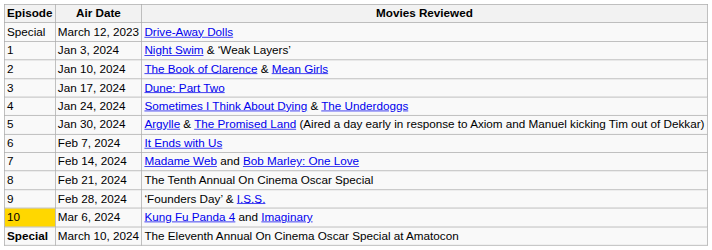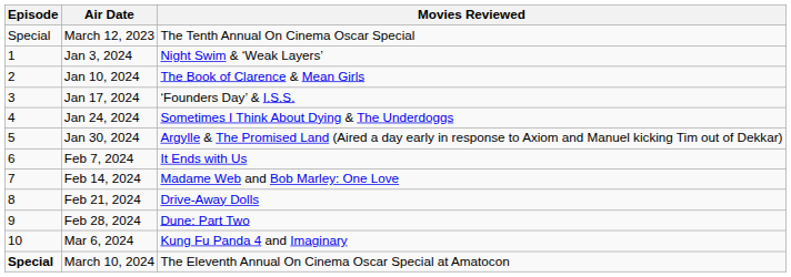March 12, 2023 | Movies Reviewed: Drive-Away Dolls -> The Tenth Annual On Cinema Oscar Special
Jan 17, 2024 | Movies Reviewed: Dune: Part Two -> ‘Founders Day’ & I.S.S.
Feb 21, 2024 | Movies Reviewed: The Tenth Annual On Cinema Oscar Special -> Drive-Away Dolls
Feb 28, 2024 | Movies Reviewed: ‘Founders Day’ & I.S.S. -> Dune: Part Two
Mar 6, 2024 | Episode: gold background -> no background
